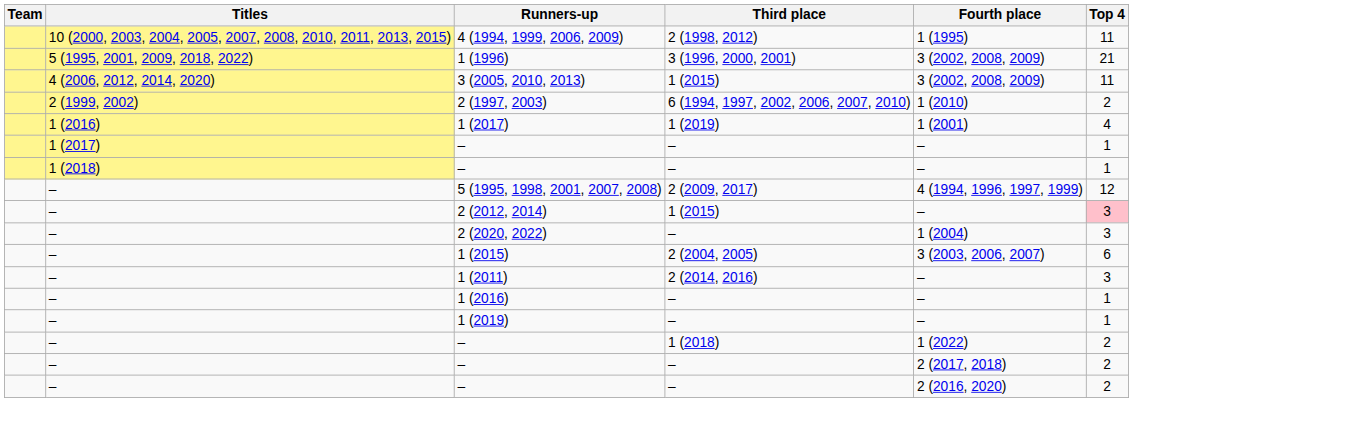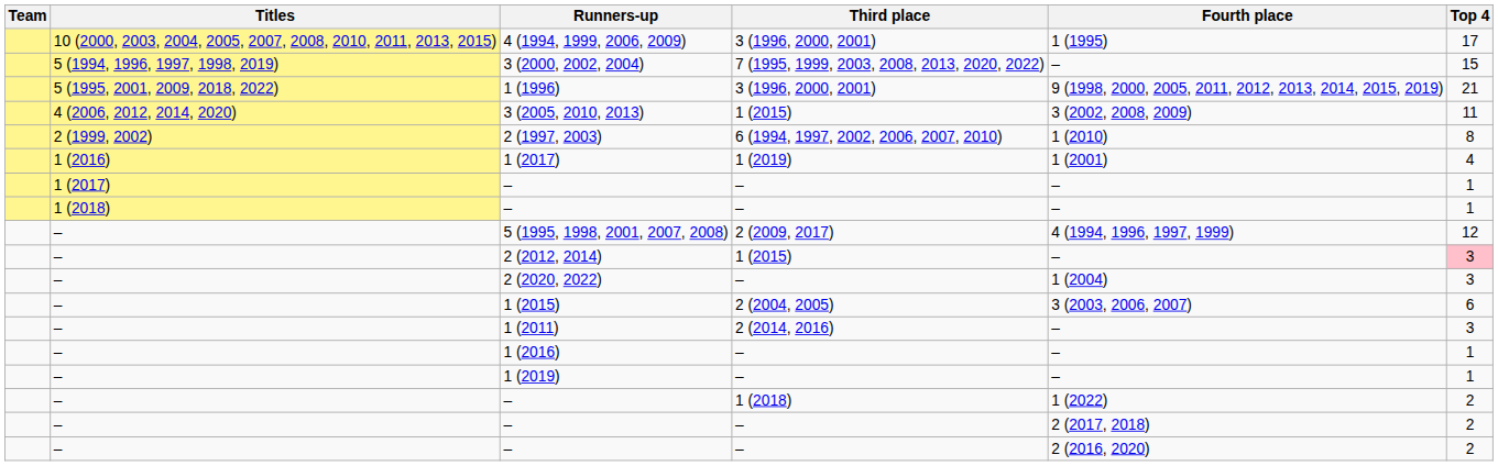4 (1994, 1999, 2006, 2009) | Third place: 2 (1998, 2012) -> 3 (1996, 2000, 2001)
4 (1994, 1999, 2006, 2009) | Top 4: 11 -> 17
+ row: 5 (1994, 1996, 1997, 1998, 2019) | 3 (2000, 2002, 2004) | 7 (1995, 1999, 2003, 2008, 2013, 2020, 2022) | – | 15
1 (1996) | Fourth place: 3 (2002, 2008, 2009) -> 9 (1998, 2000, 2005, 2011, 2012, 2013, 2014, 2015, 2019)
2 (1997, 2003) | Top 4: 2 -> 8
